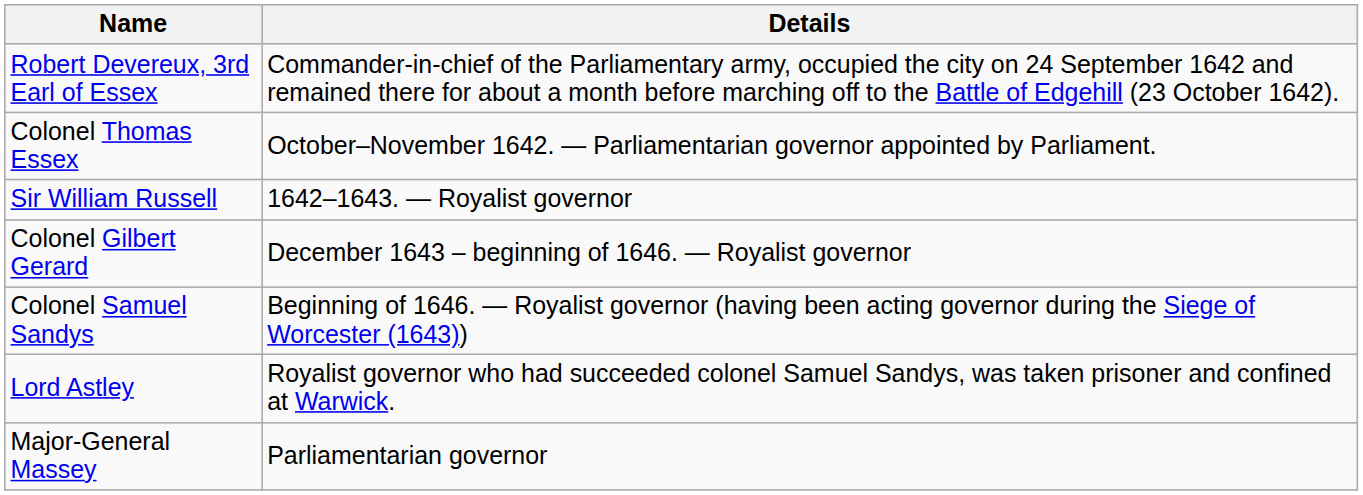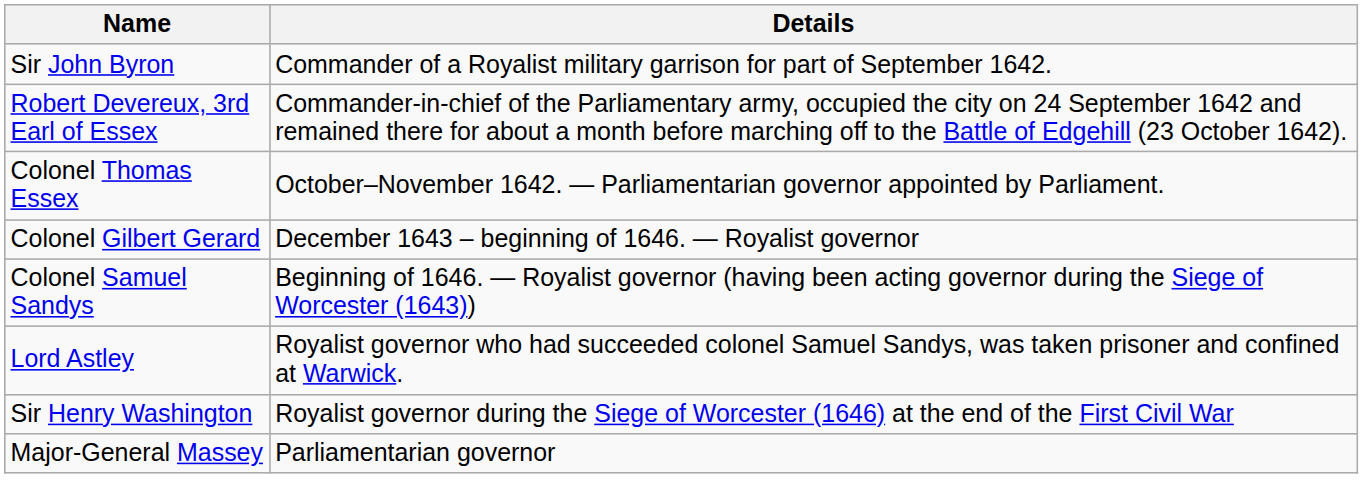+ row: Sir John Byron | Commander of a Royalist military garrison for part of September 1642.
- row: Sir William Russell | 1642–1643. — Royalist governor
+ row: Sir Henry Washington | Royalist governor during the Siege of Worcester (1646) at the end of the First Civil War
